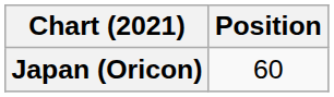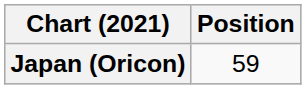Japan (Oricon) | Position: 60 -> 59
